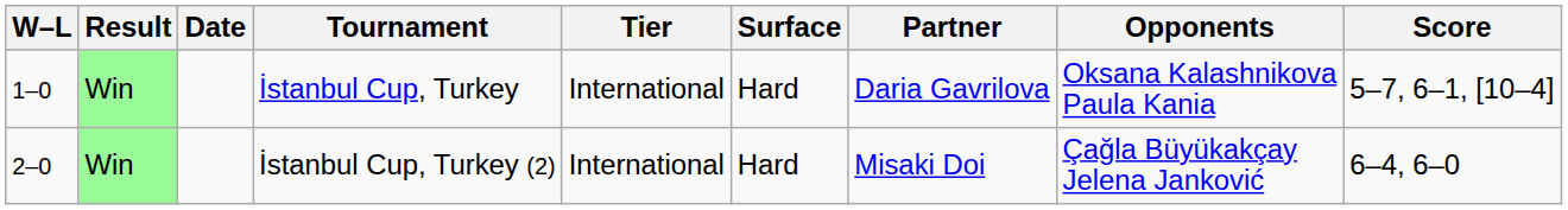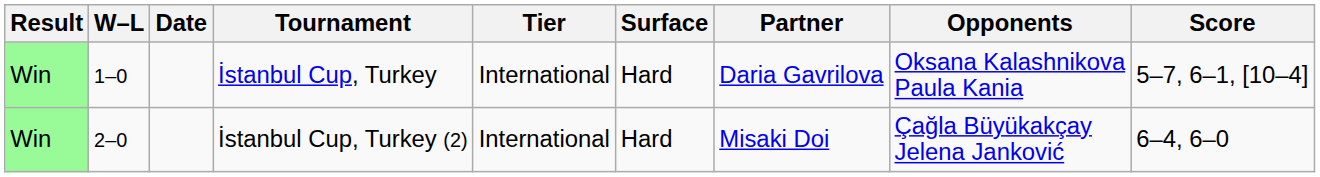columns swapped: Result <-> W–L
